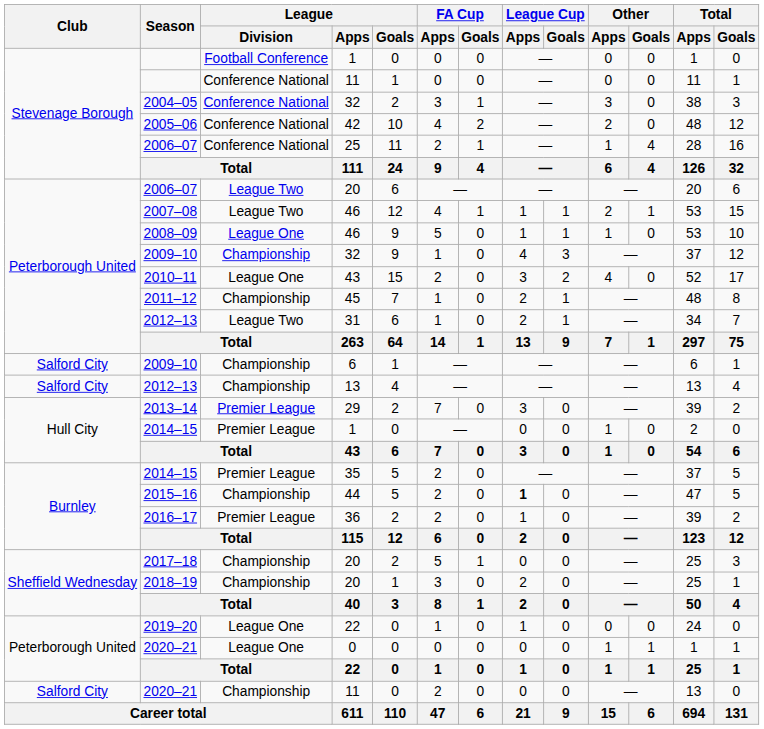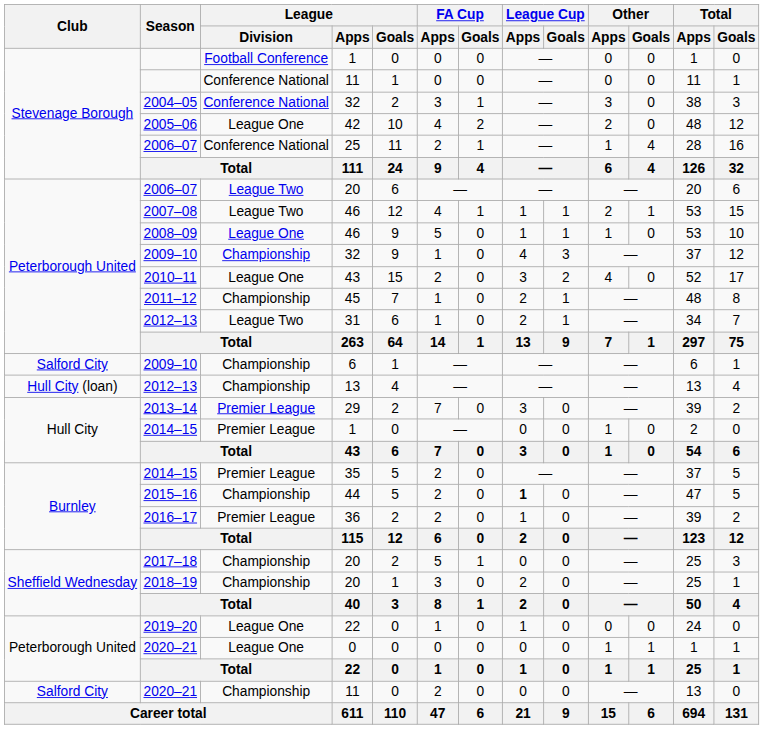2005–06 | League / Division: Conference National -> League One
2012–13 / 13 | Club: Salford City -> Hull City (loan)
